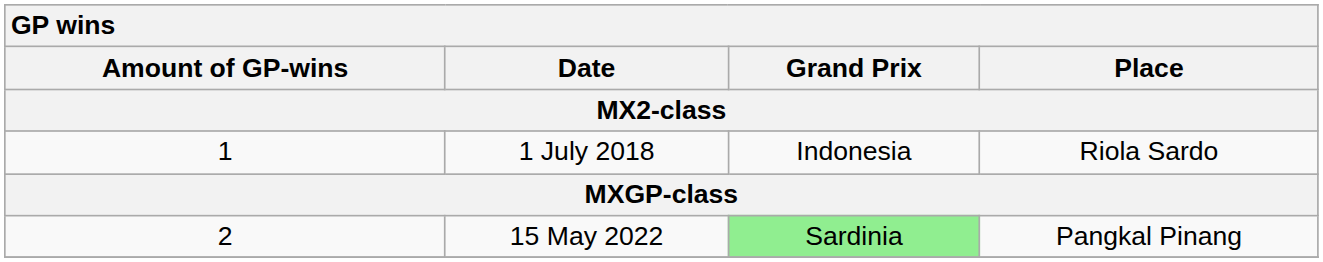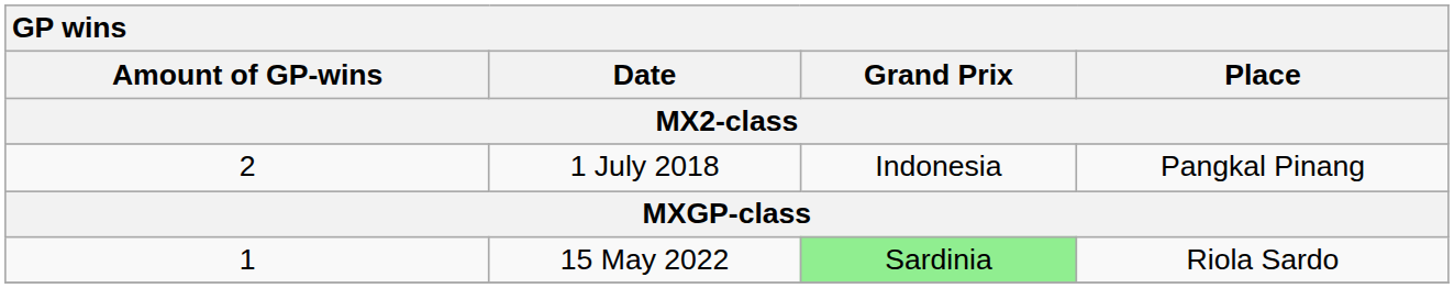1 July 2018 | Amount of GP-wins / MX2-class: 1 -> 2
1 July 2018 | Place / MX2-class: Riola Sardo -> Pangkal Pinang
15 May 2022 | Amount of GP-wins / MX2-class: 2 -> 1
15 May 2022 | Place / MX2-class: Pangkal Pinang -> Riola Sardo
